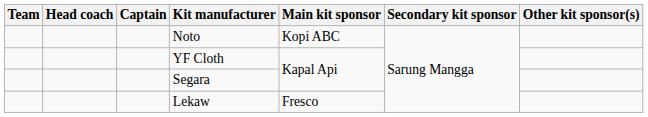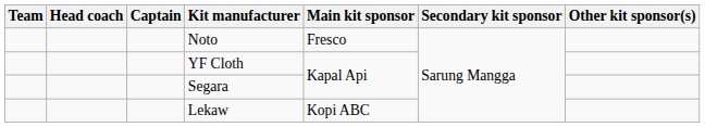Noto | Main kit sponsor: Kopi ABC -> Fresco
Lekaw | Main kit sponsor: Fresco -> Kopi ABC
